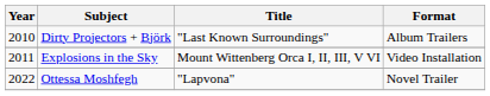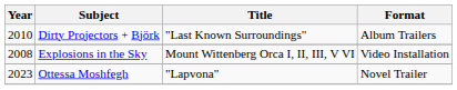Explosions in the Sky | Year: 2011 -> 2008
Ottessa Moshfegh | Year: 2022 -> 2023
